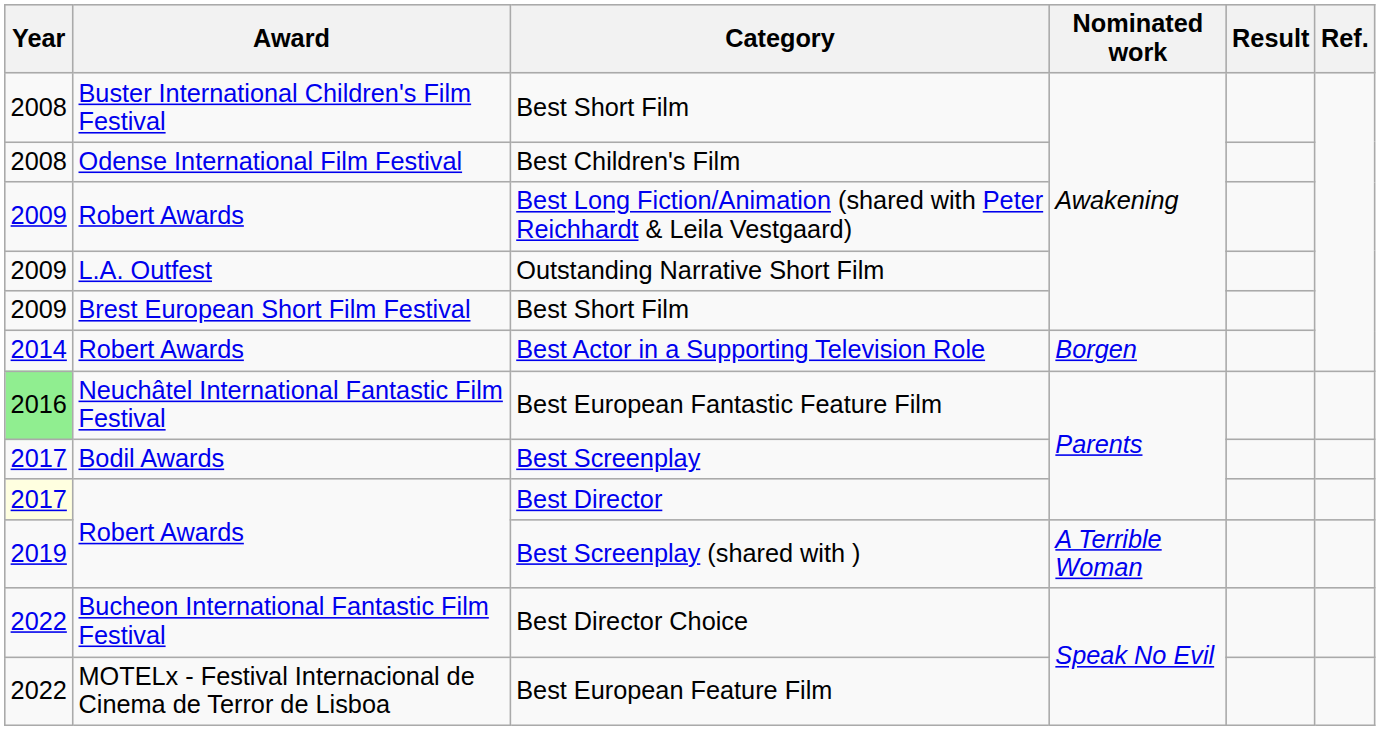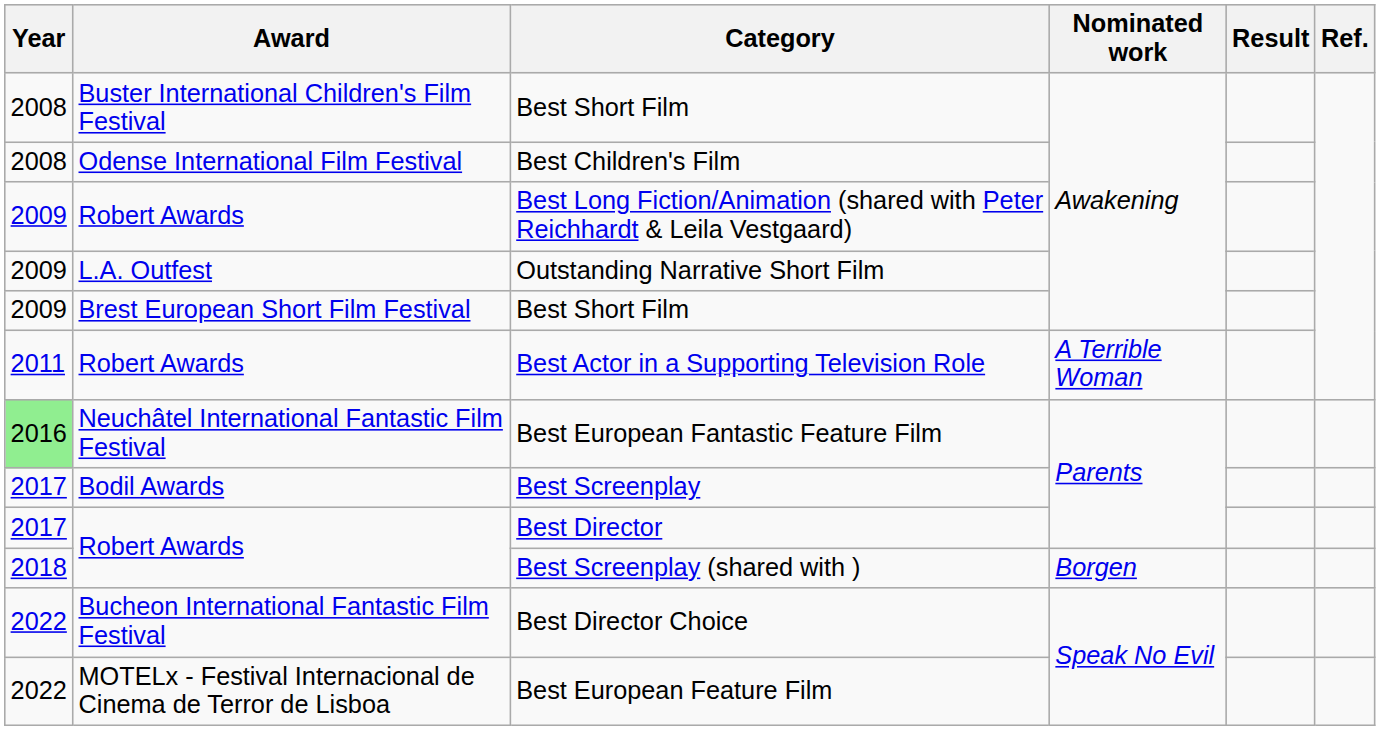Best Actor in a Supporting Television Role | Year: 2014 -> 2011
Best Actor in a Supporting Television Role | Nominated work: Borgen -> A Terrible Woman
Best Director | Year: lightyellow background -> no background
Best Screenplay (shared with ) | Year: 2019 -> 2018
Best Screenplay (shared with ) | Nominated work: A Terrible Woman -> Borgen
